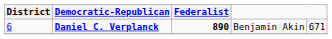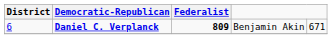Daniel C. Verplanck | Federalist: 890 -> 809
